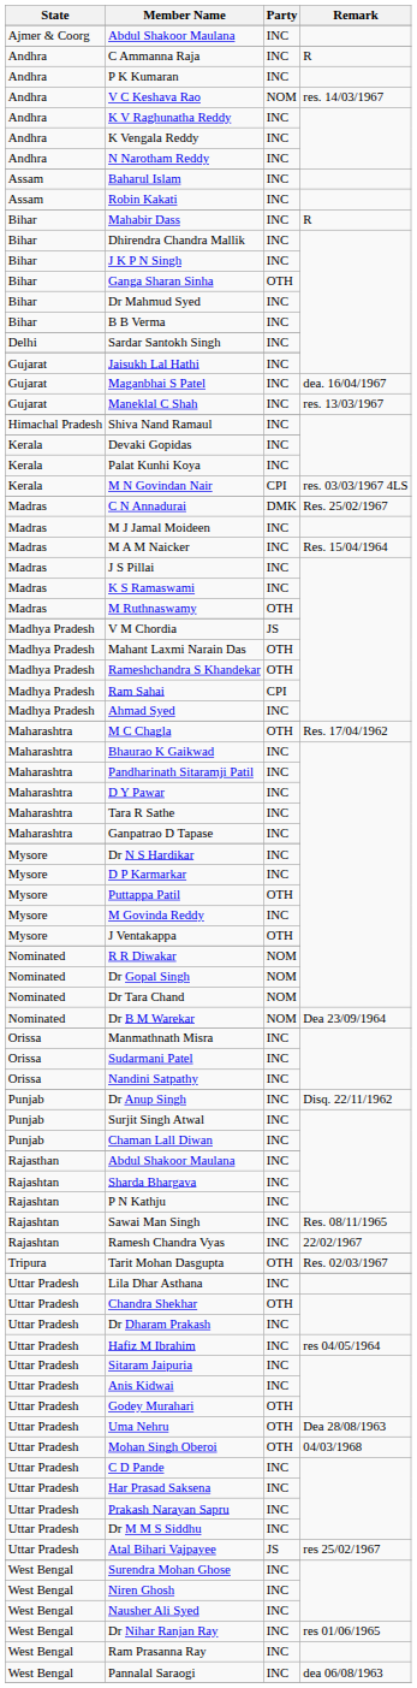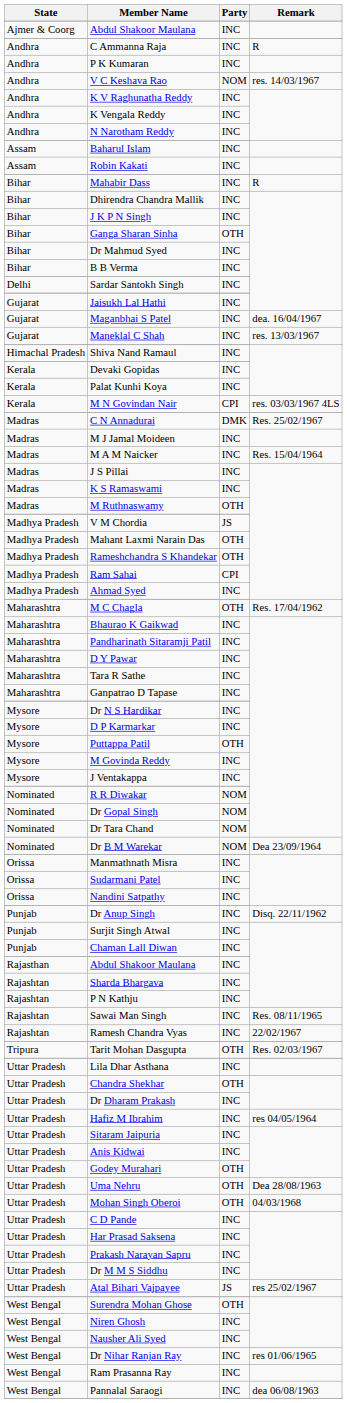J Ventakappa | Party: OTH -> INC
Surendra Mohan Ghose | Party: INC -> OTH
